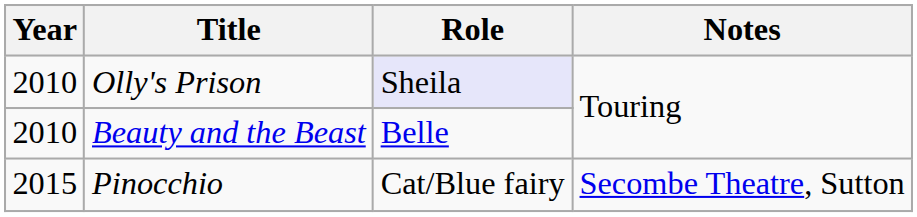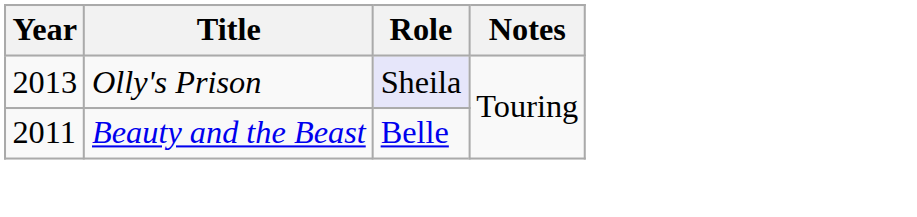Olly's Prison | Year: 2010 -> 2013
Beauty and the Beast | Year: 2010 -> 2011
- row: 2015 | Pinocchio | Cat/Blue fairy | Secombe Theatre, Sutton
